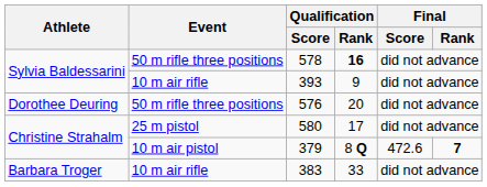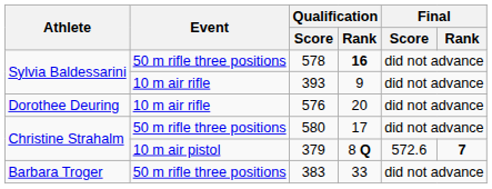576 | Event: 50 m rifle three positions -> 10 m air rifle
580 | Event: 25 m pistol -> 50 m rifle three positions
379 | Final / Score: 472.6 -> 572.6
383 | Event: 10 m air rifle -> 50 m rifle three positions
